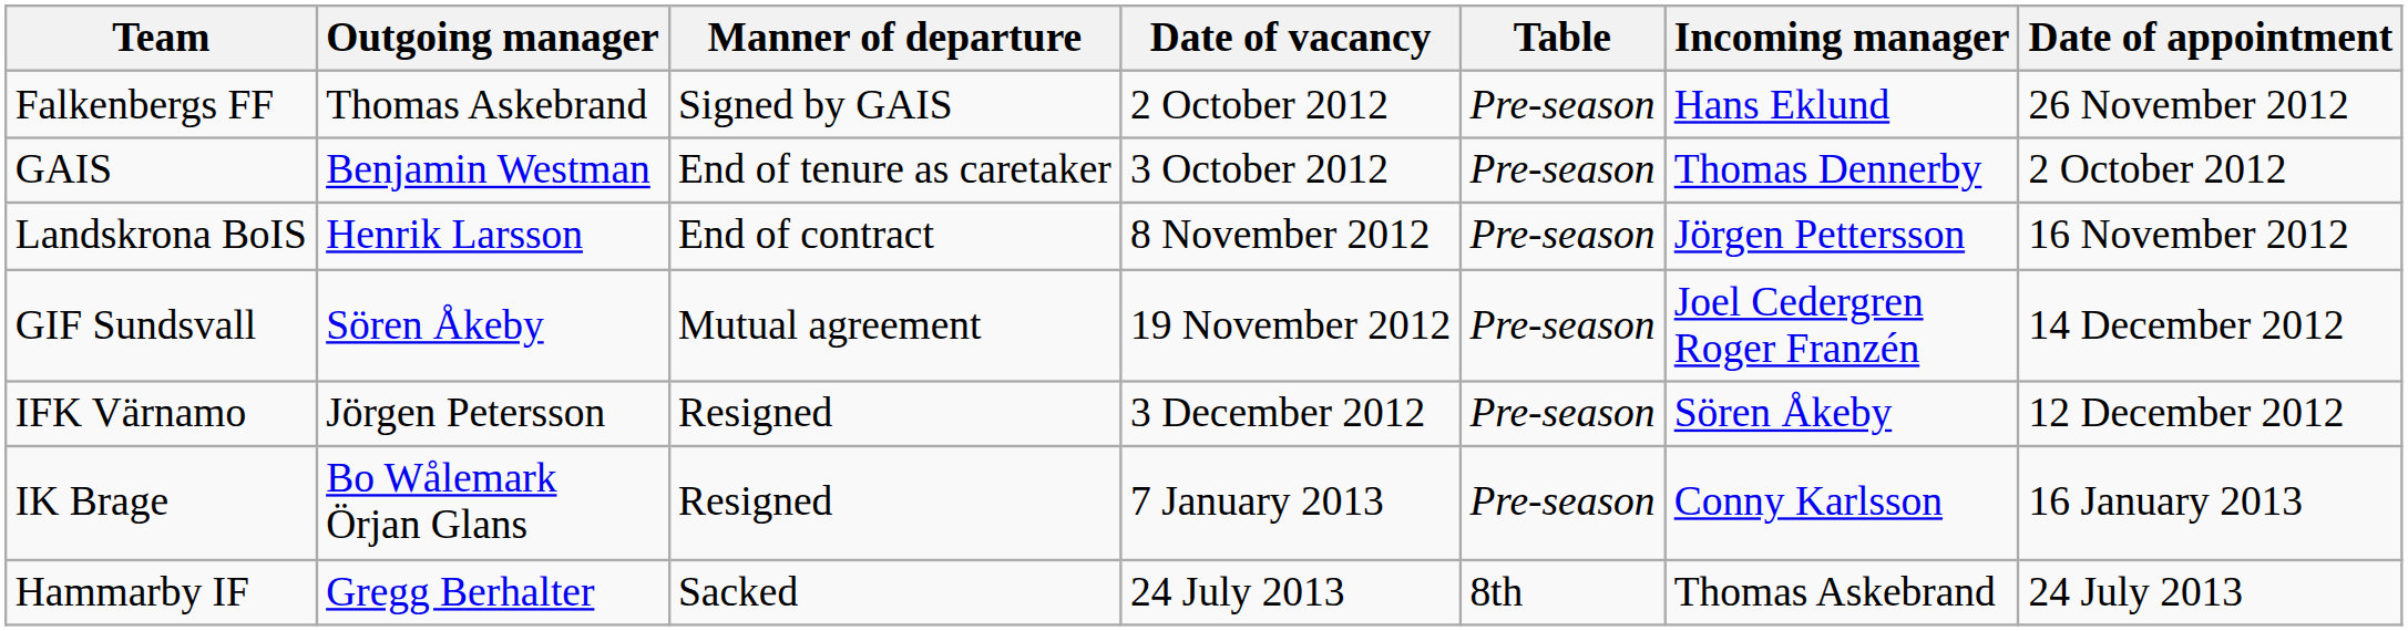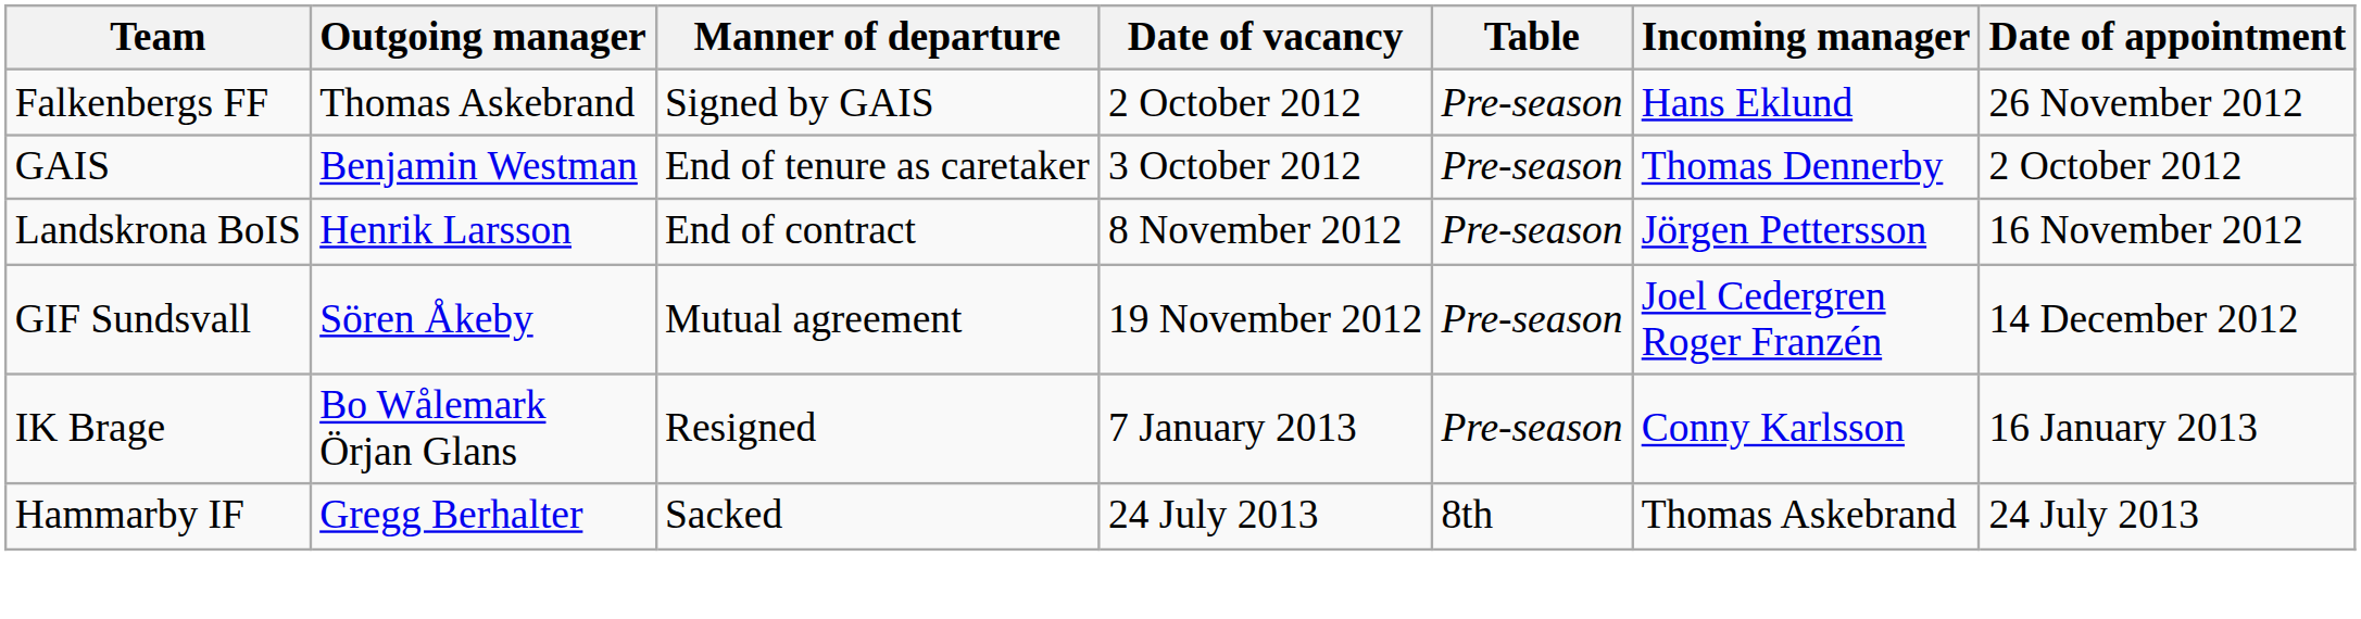- row: IFK Värnamo | Jörgen Petersson | Resigned | 3 December 2012 | Pre-season | Sören Åkeby | 12 December 2012
